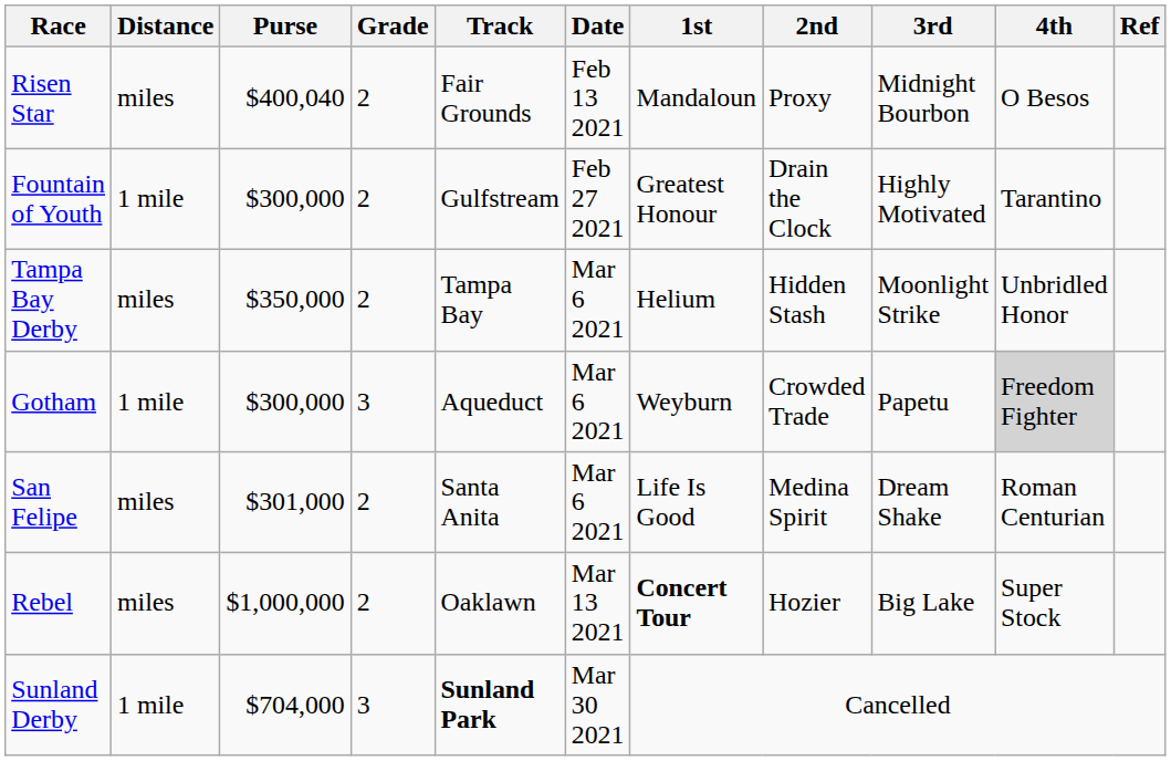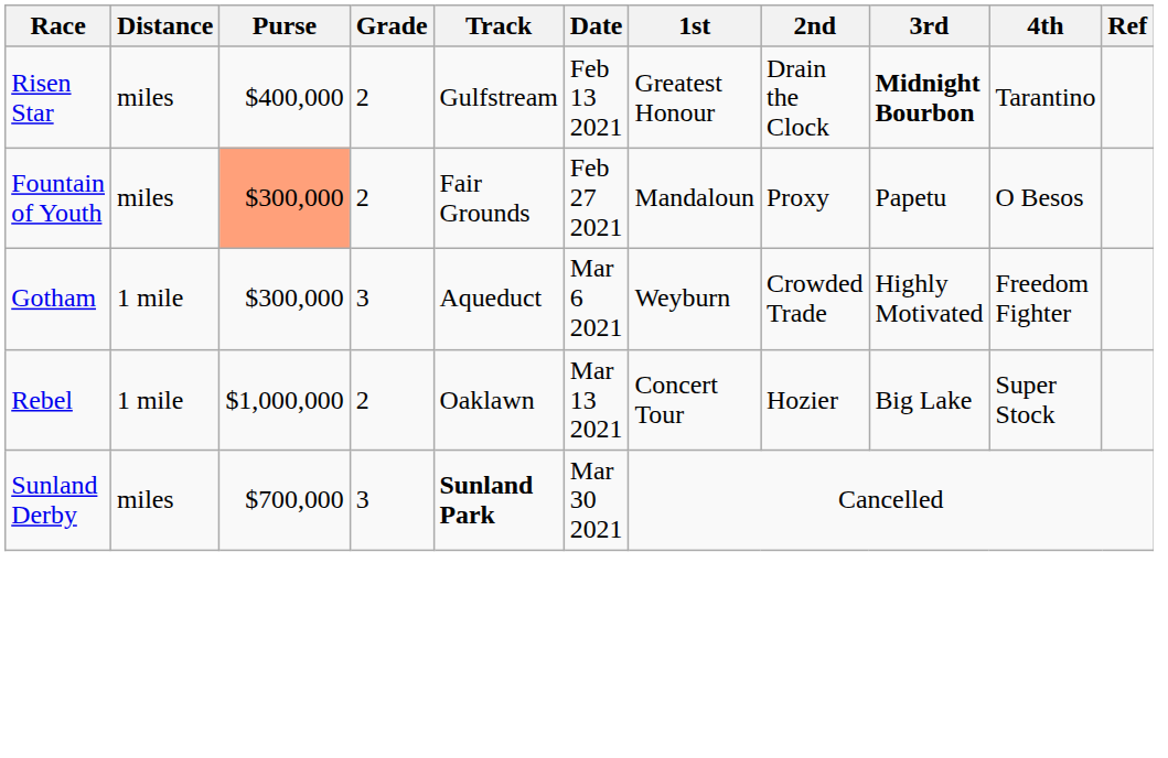Risen Star | Purse: $400,040 -> $400,000
Risen Star | Track: Fair Grounds -> Gulfstream
Risen Star | 1st: Mandaloun -> Greatest Honour
Risen Star | 2nd: Proxy -> Drain the Clock
Risen Star | 3rd: normal -> bold
Risen Star | 4th: O Besos -> Tarantino
Fountain of Youth | Distance: 1 mile -> miles
Fountain of Youth | Purse: no background -> lightsalmon background
Fountain of Youth | Track: Gulfstream -> Fair Grounds
Fountain of Youth | 1st: Greatest Honour -> Mandaloun
Fountain of Youth | 2nd: Drain the Clock -> Proxy
Fountain of Youth | 3rd: Highly Motivated -> Papetu
Fountain of Youth | 4th: Tarantino -> O Besos
- row: Tampa Bay Derby | miles | $350,000 | 2 | Tampa Bay | Mar 6 2021 | Helium | Hidden Stash | Moonlight Strike | Unbridled Honor
Gotham | 3rd: Papetu -> Highly Motivated
Gotham | 4th: lightgrey background -> no background
- row: San Felipe | miles | $301,000 | 2 | Santa Anita | Mar 6 2021 | Life Is Good | Medina Spirit | Dream Shake | Roman Centurian
Rebel | Distance: miles -> 1 mile
Rebel | 1st: bold -> normal
Sunland Derby | Distance: 1 mile -> miles
Sunland Derby | Purse: $704,000 -> $700,000
